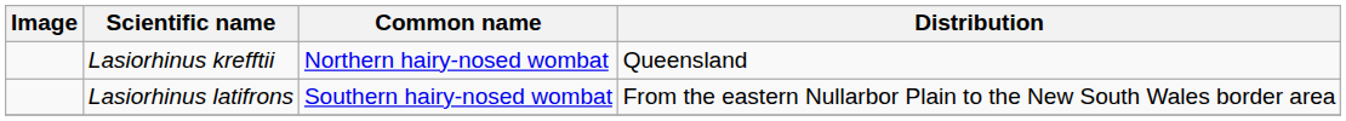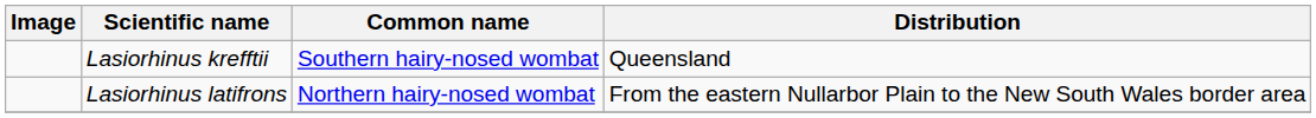Lasiorhinus krefftii | Common name: Northern hairy-nosed wombat -> Southern hairy-nosed wombat
Lasiorhinus latifrons | Common name: Southern hairy-nosed wombat -> Northern hairy-nosed wombat
